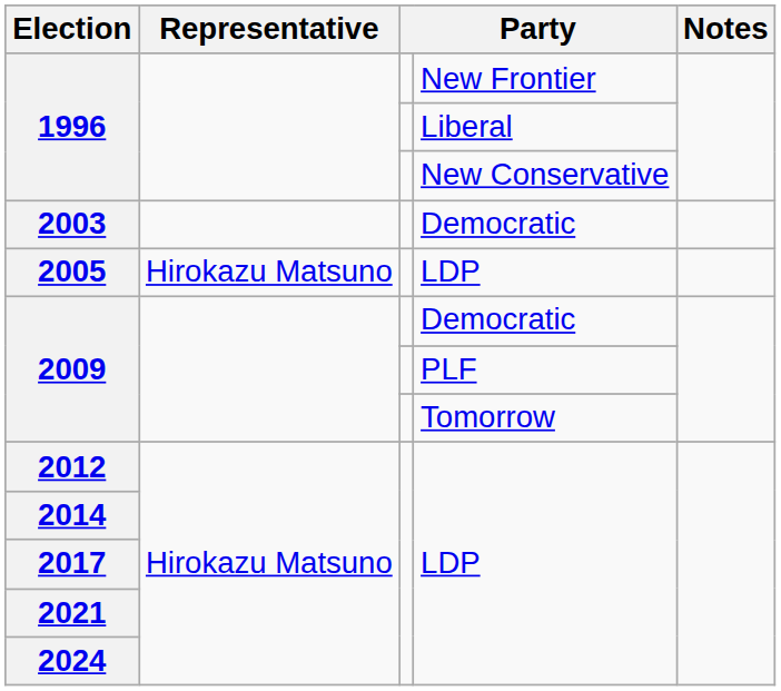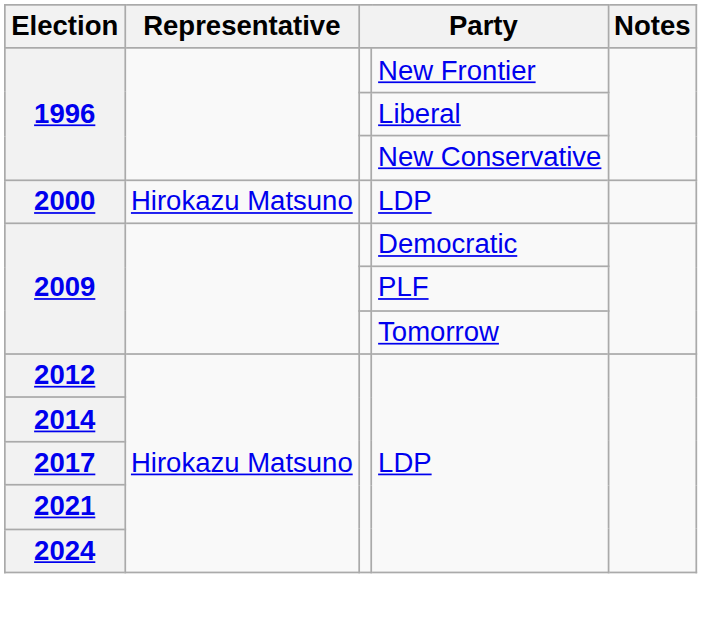+ row: 2000 | Hirokazu Matsuno | LDP
- row: 2003 | Democratic
- row: 2005 | Hirokazu Matsuno | LDP
